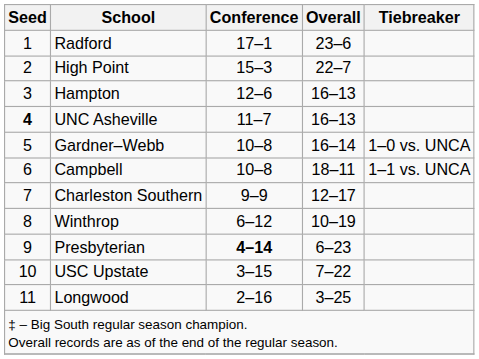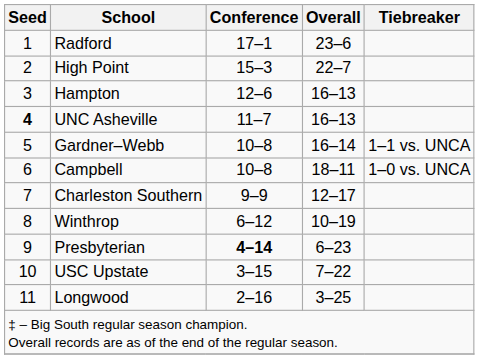Gardner–Webb | Tiebreaker: 1–0 vs. UNCA -> 1–1 vs. UNCA
Campbell | Tiebreaker: 1–1 vs. UNCA -> 1–0 vs. UNCA
